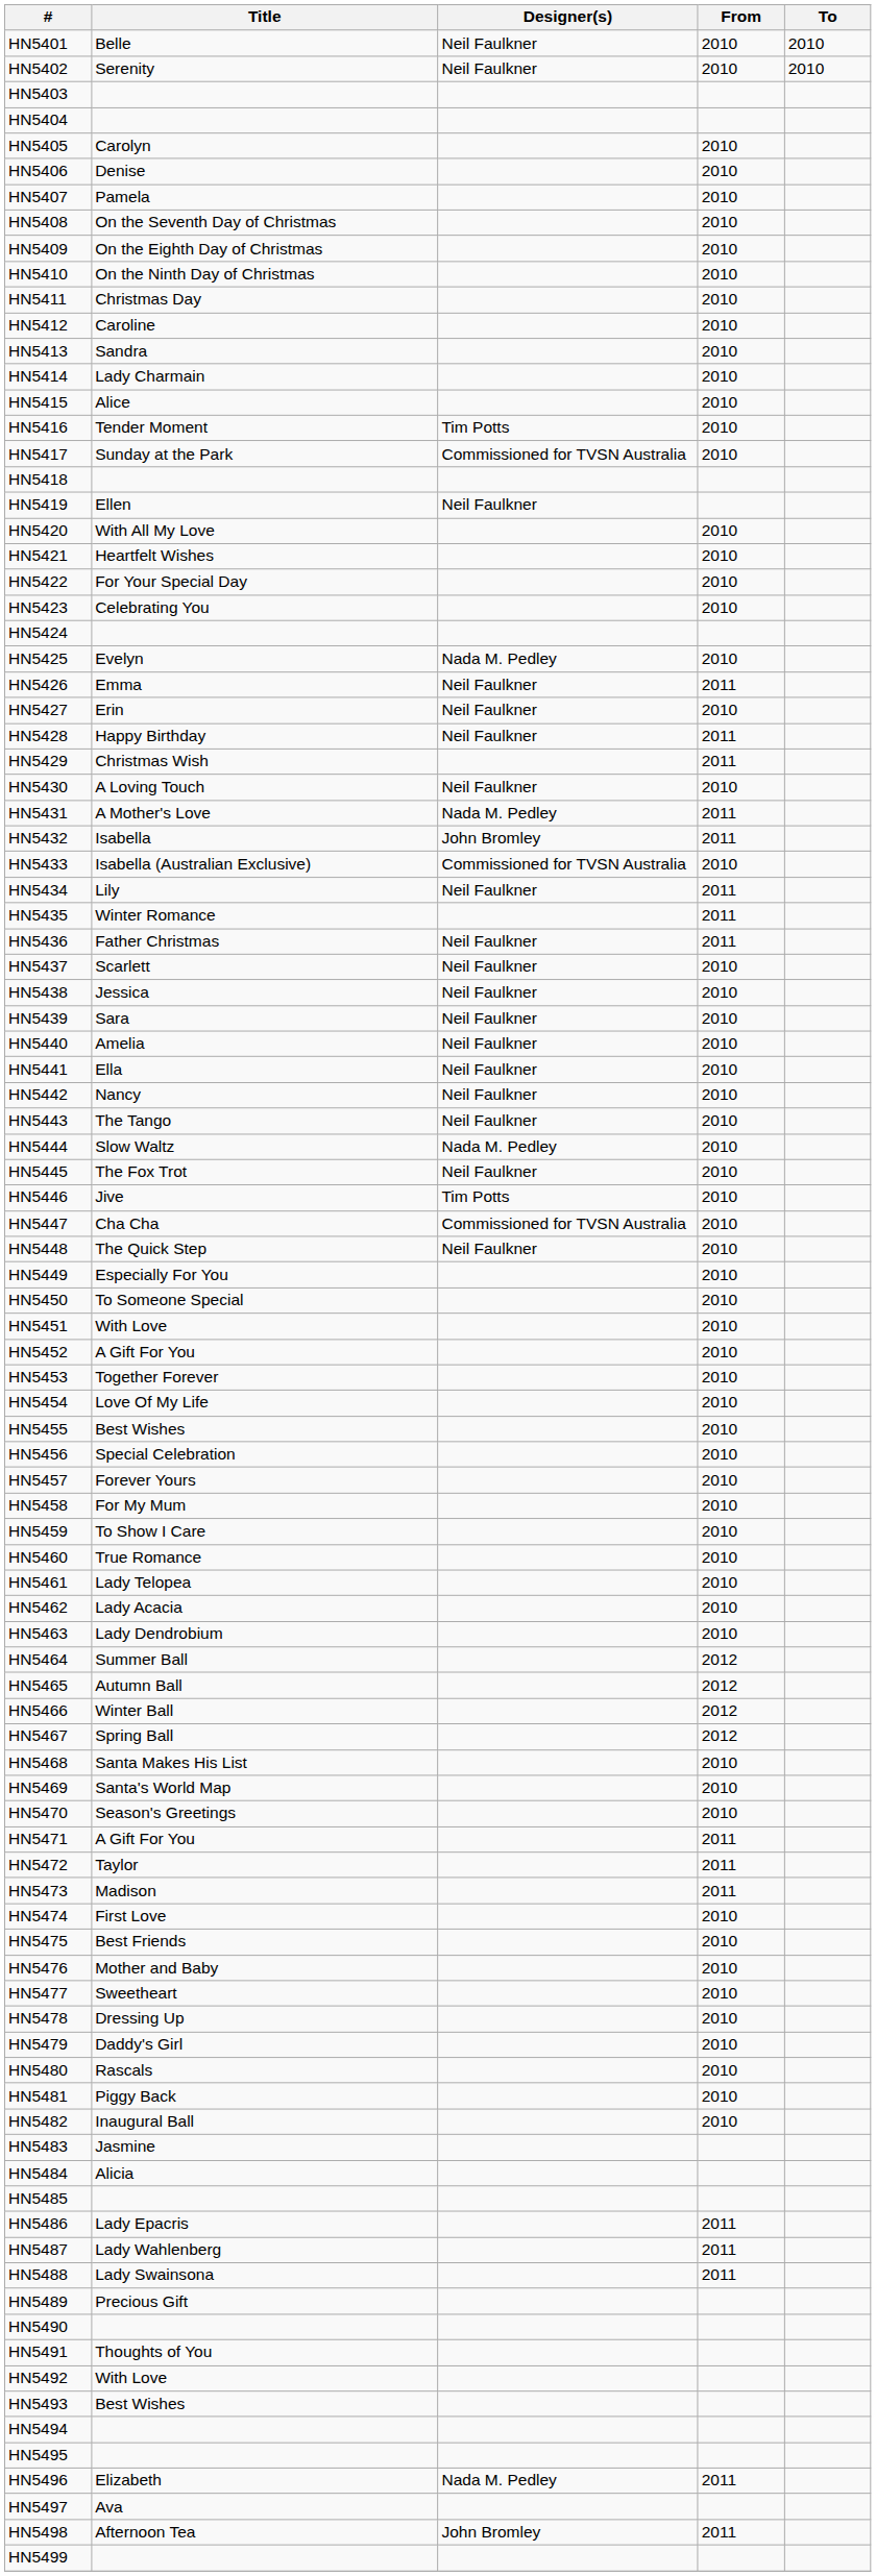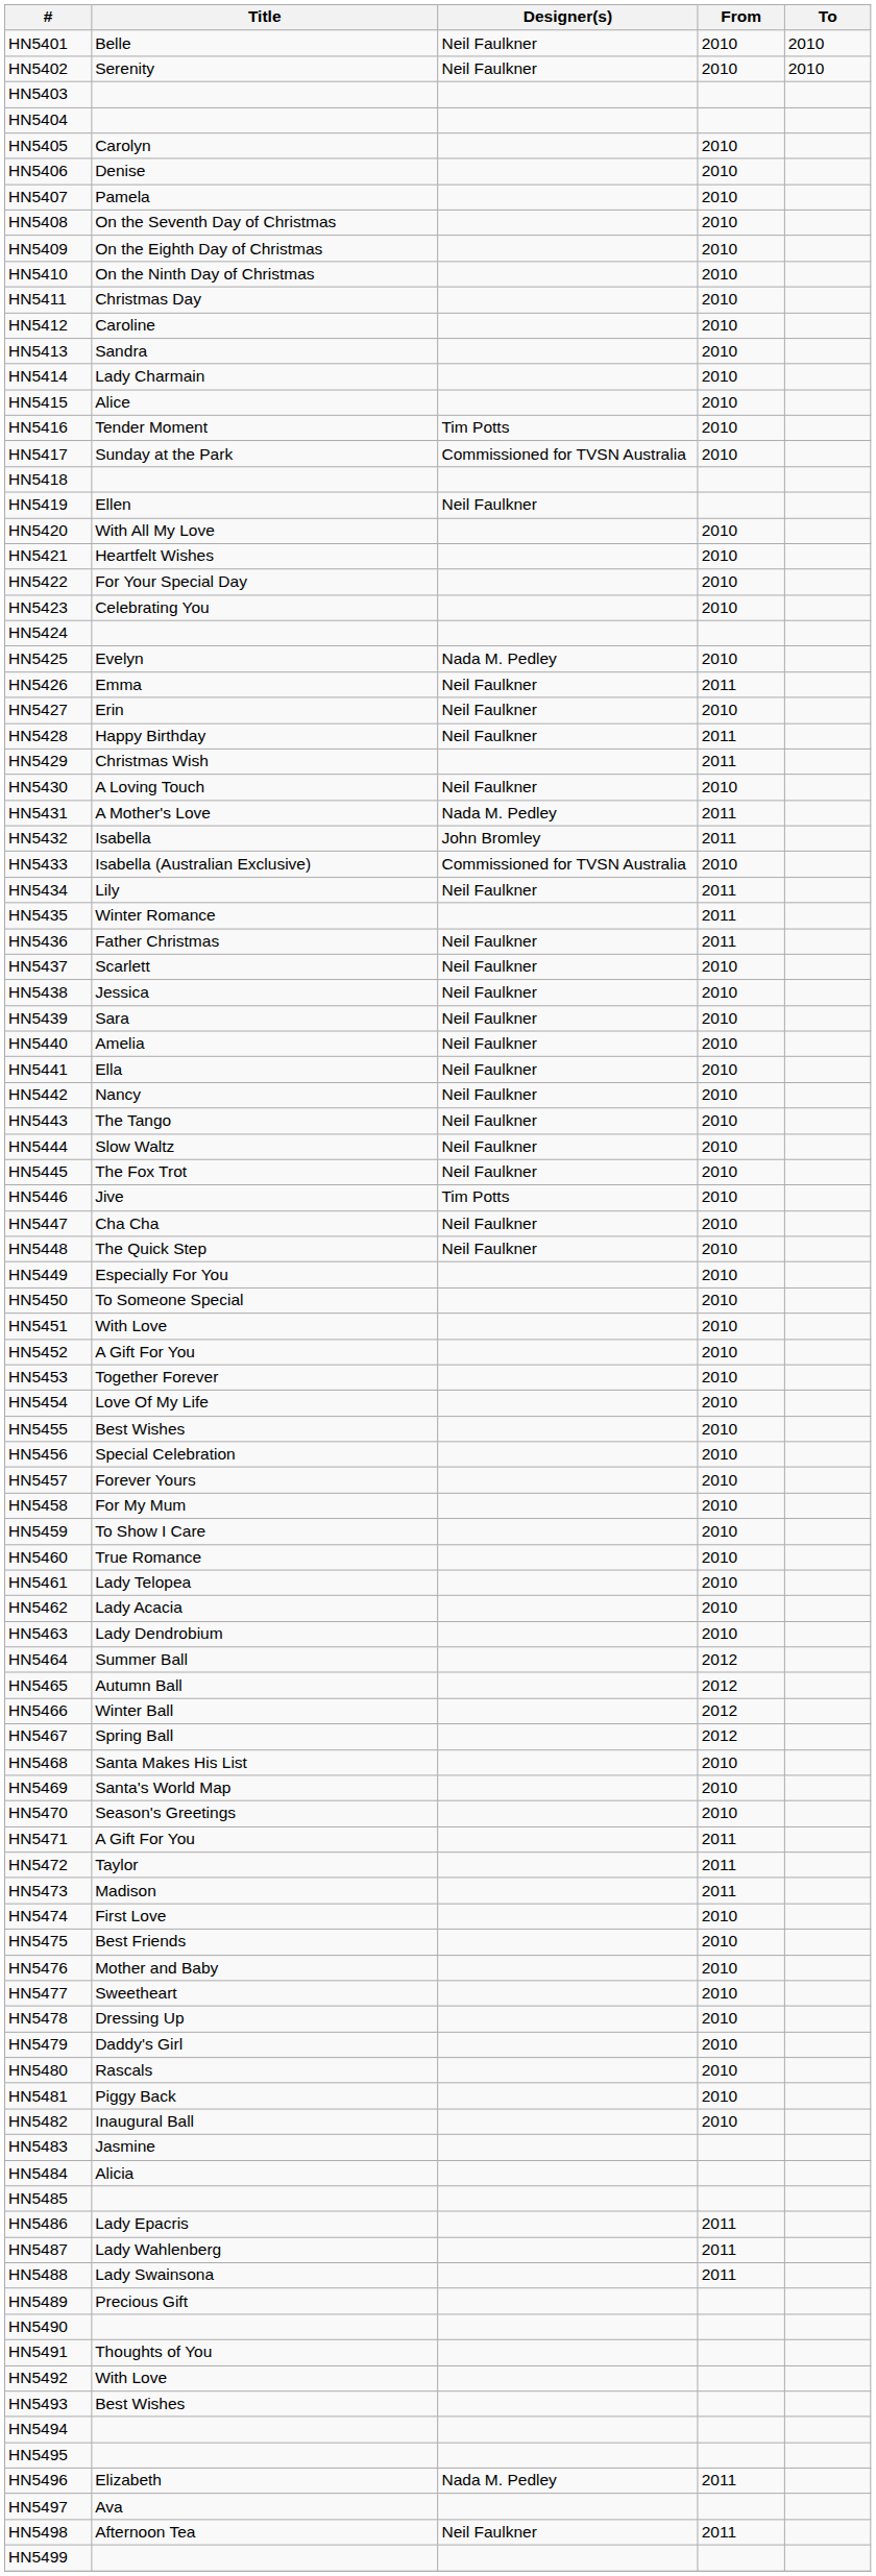HN5444 | Designer(s): Nada M. Pedley -> Neil Faulkner
HN5447 | Designer(s): Commissioned for TVSN Australia -> Neil Faulkner
HN5498 | Designer(s): John Bromley -> Neil Faulkner
